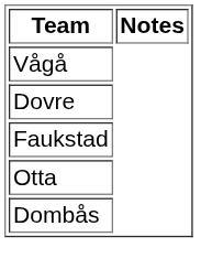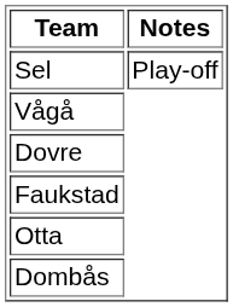+ row: Sel | Play-off
